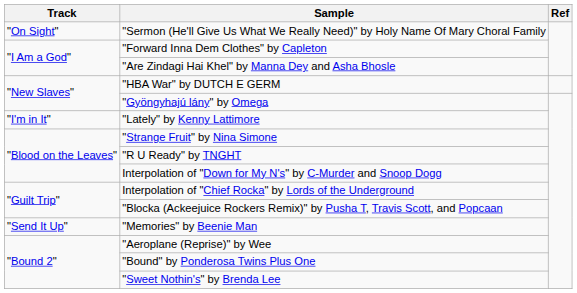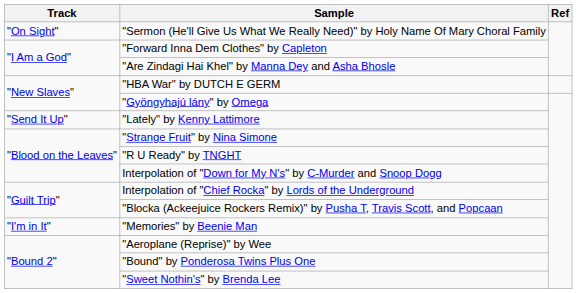"Lately" by Kenny Lattimore | Track: "I'm in It" -> "Send It Up"
"Memories" by Beenie Man | Track: "Send It Up" -> "I'm in It"
